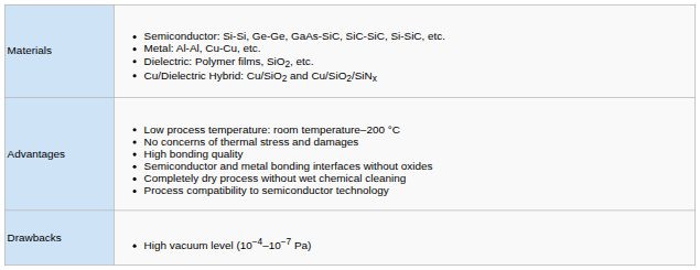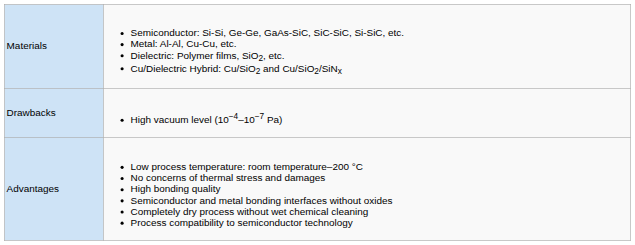rows swapped: Advantages <-> Drawbacks
